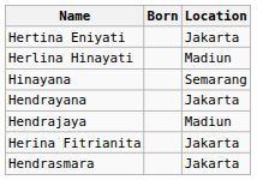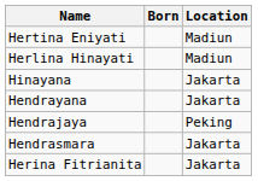Hertina Eniyati | Location: Jakarta -> Madiun
Hinayana | Location: Semarang -> Jakarta
Hendrajaya | Location: Madiun -> Peking
rows swapped: Hendrasmara <-> Herina Fitrianita
